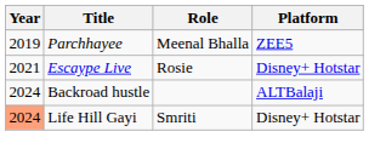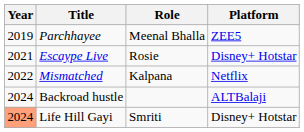+ row: 2022 | Mismatched | Kalpana | Netflix
